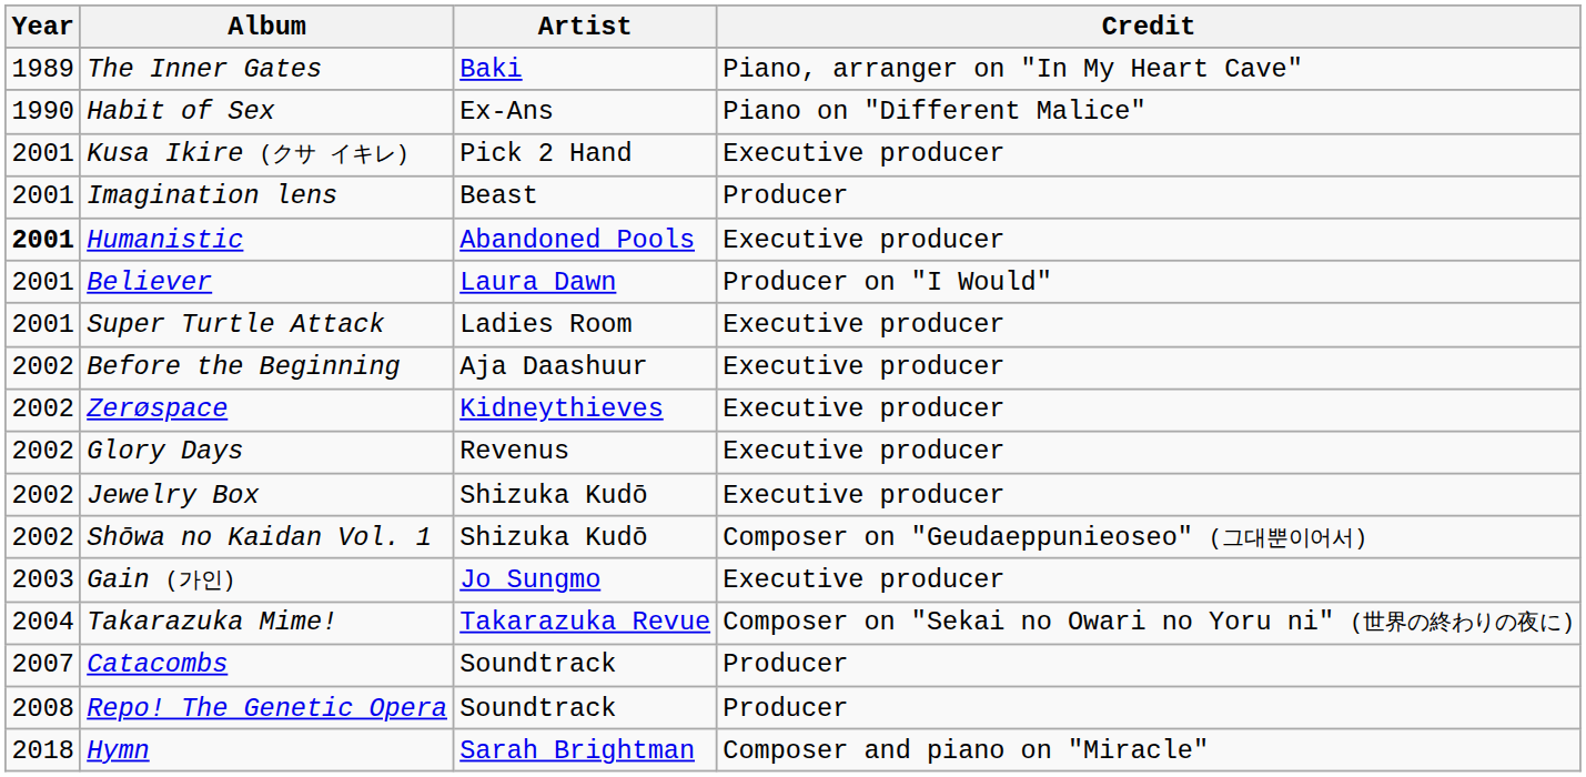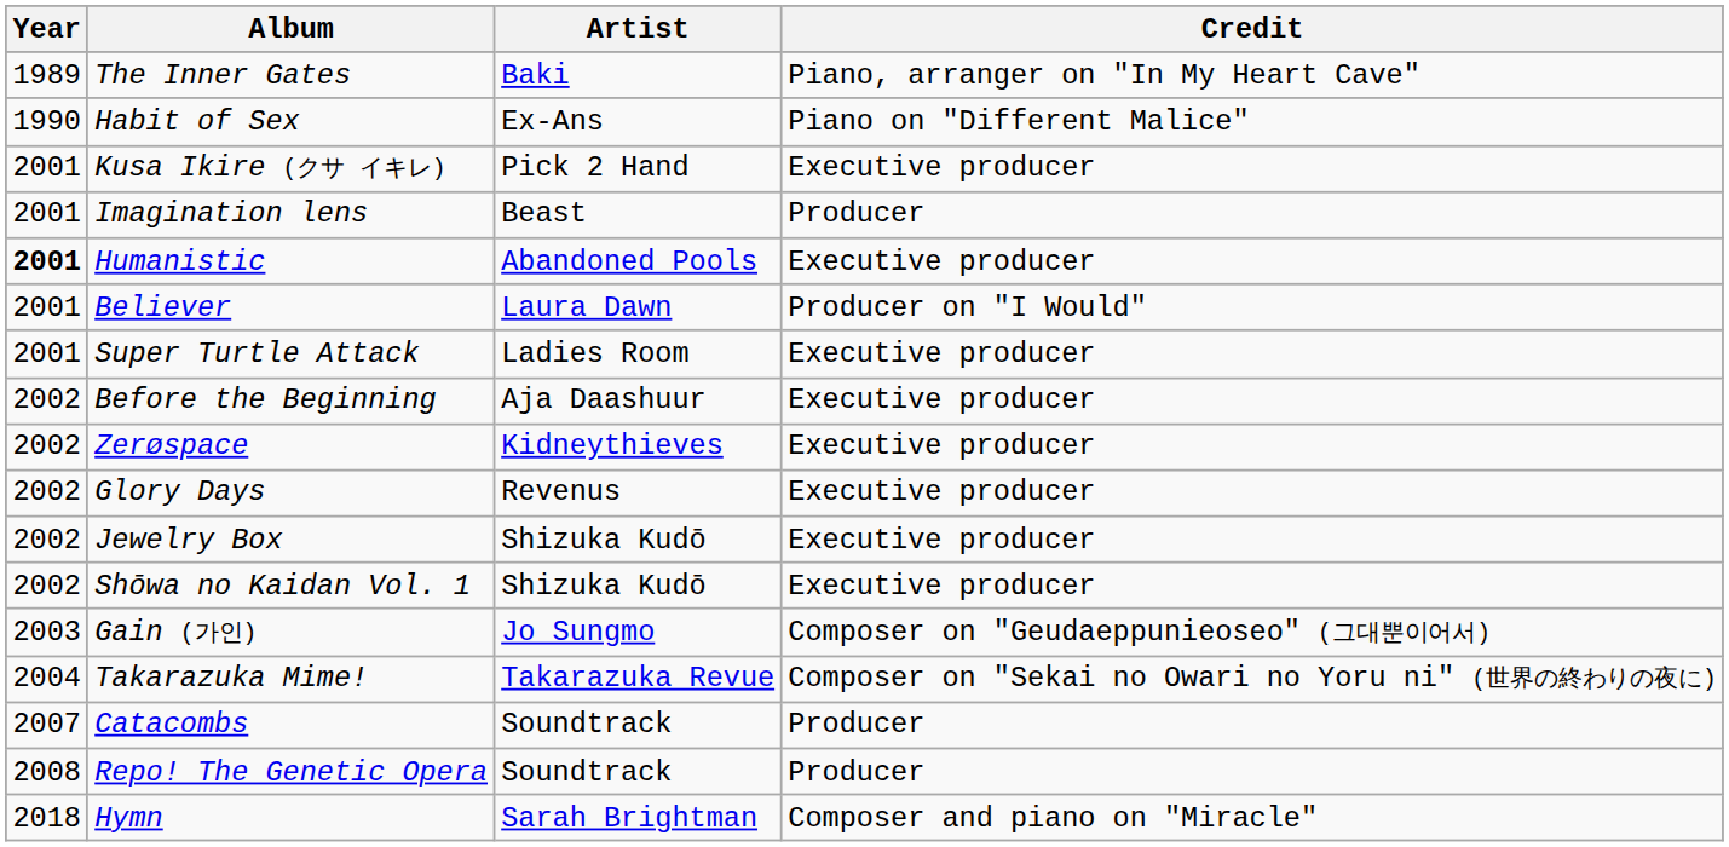Shōwa no Kaidan Vol. 1 | Credit: Composer on "Geudaeppunieoseo" (그대뿐이어서) -> Executive producer
Gain (가인) | Credit: Executive producer -> Composer on "Geudaeppunieoseo" (그대뿐이어서)
